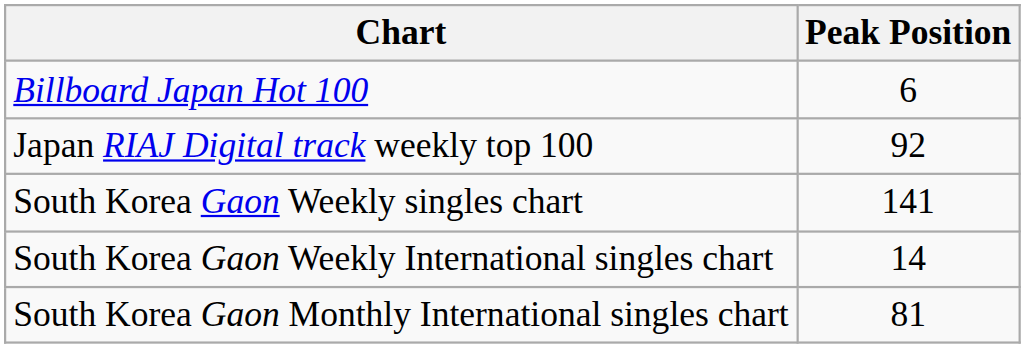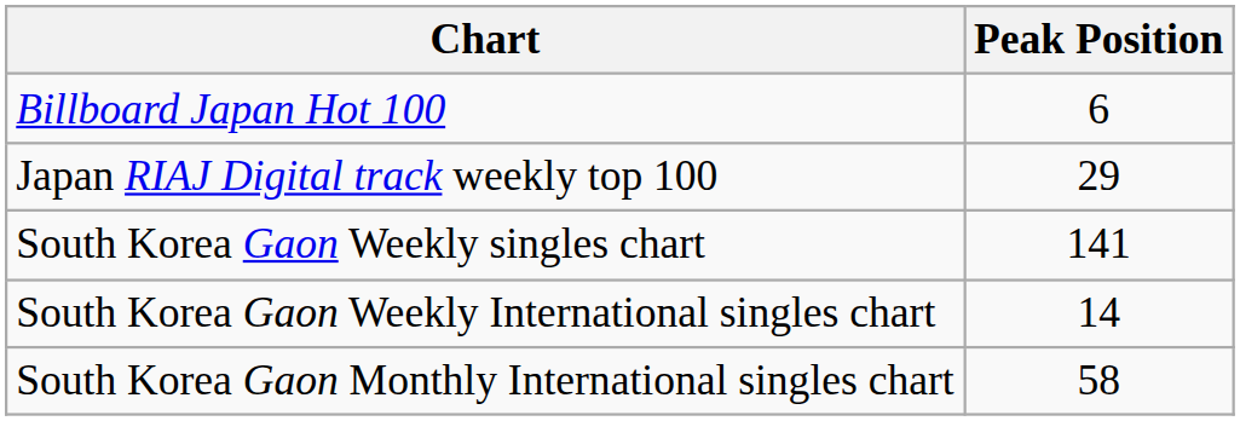Japan RIAJ Digital track weekly top 100 | Peak Position: 92 -> 29
South Korea Gaon Monthly International singles chart | Peak Position: 81 -> 58
